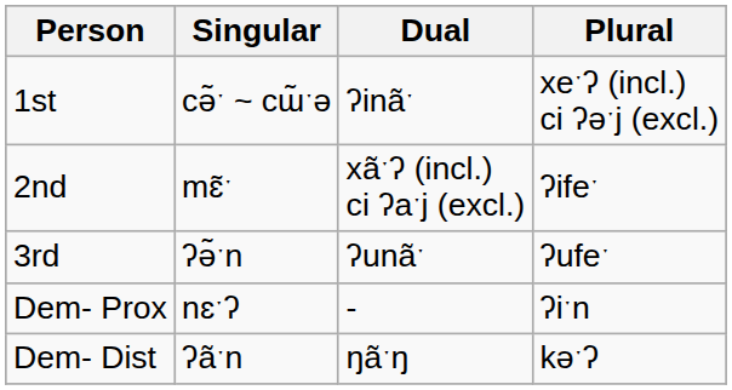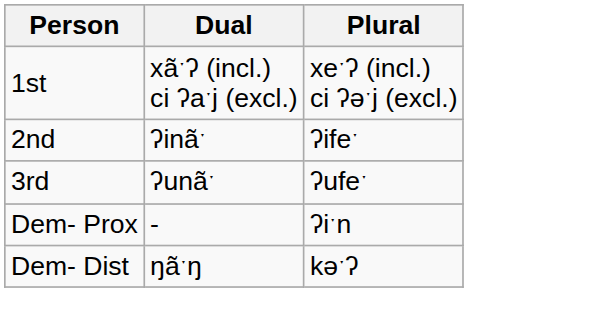- column: Singular | cə̃ˑ ~ cɯ̃ˑə | mɛ̃ˑ | ʔə̃ˑn | nɛˑʔ | ʔãˑn
1st | Dual: ʔinãˑ -> xãˑʔ (incl.) ci ʔaˑj (excl.)
2nd | Dual: xãˑʔ (incl.) ci ʔaˑj (excl.) -> ʔinãˑ
